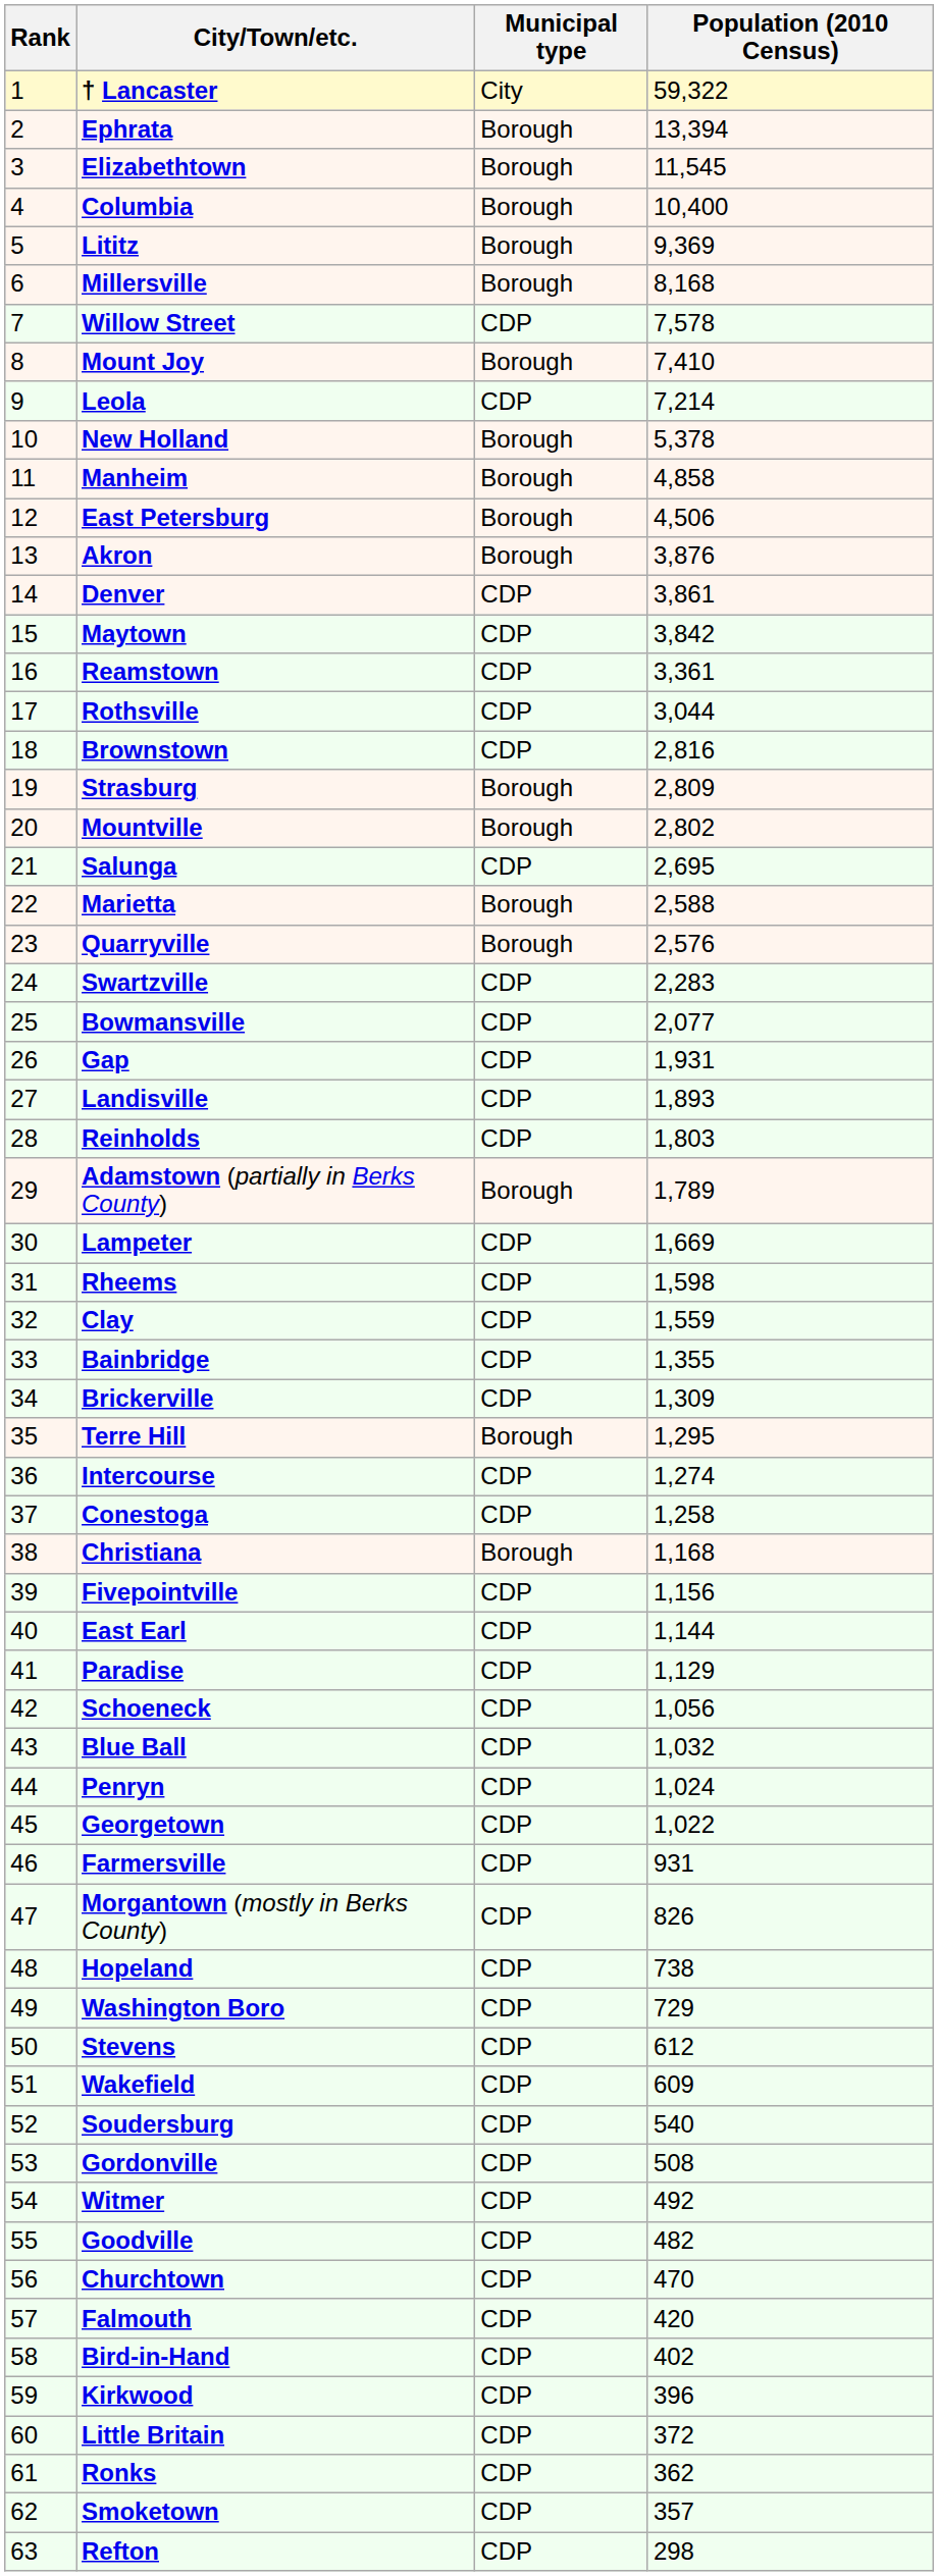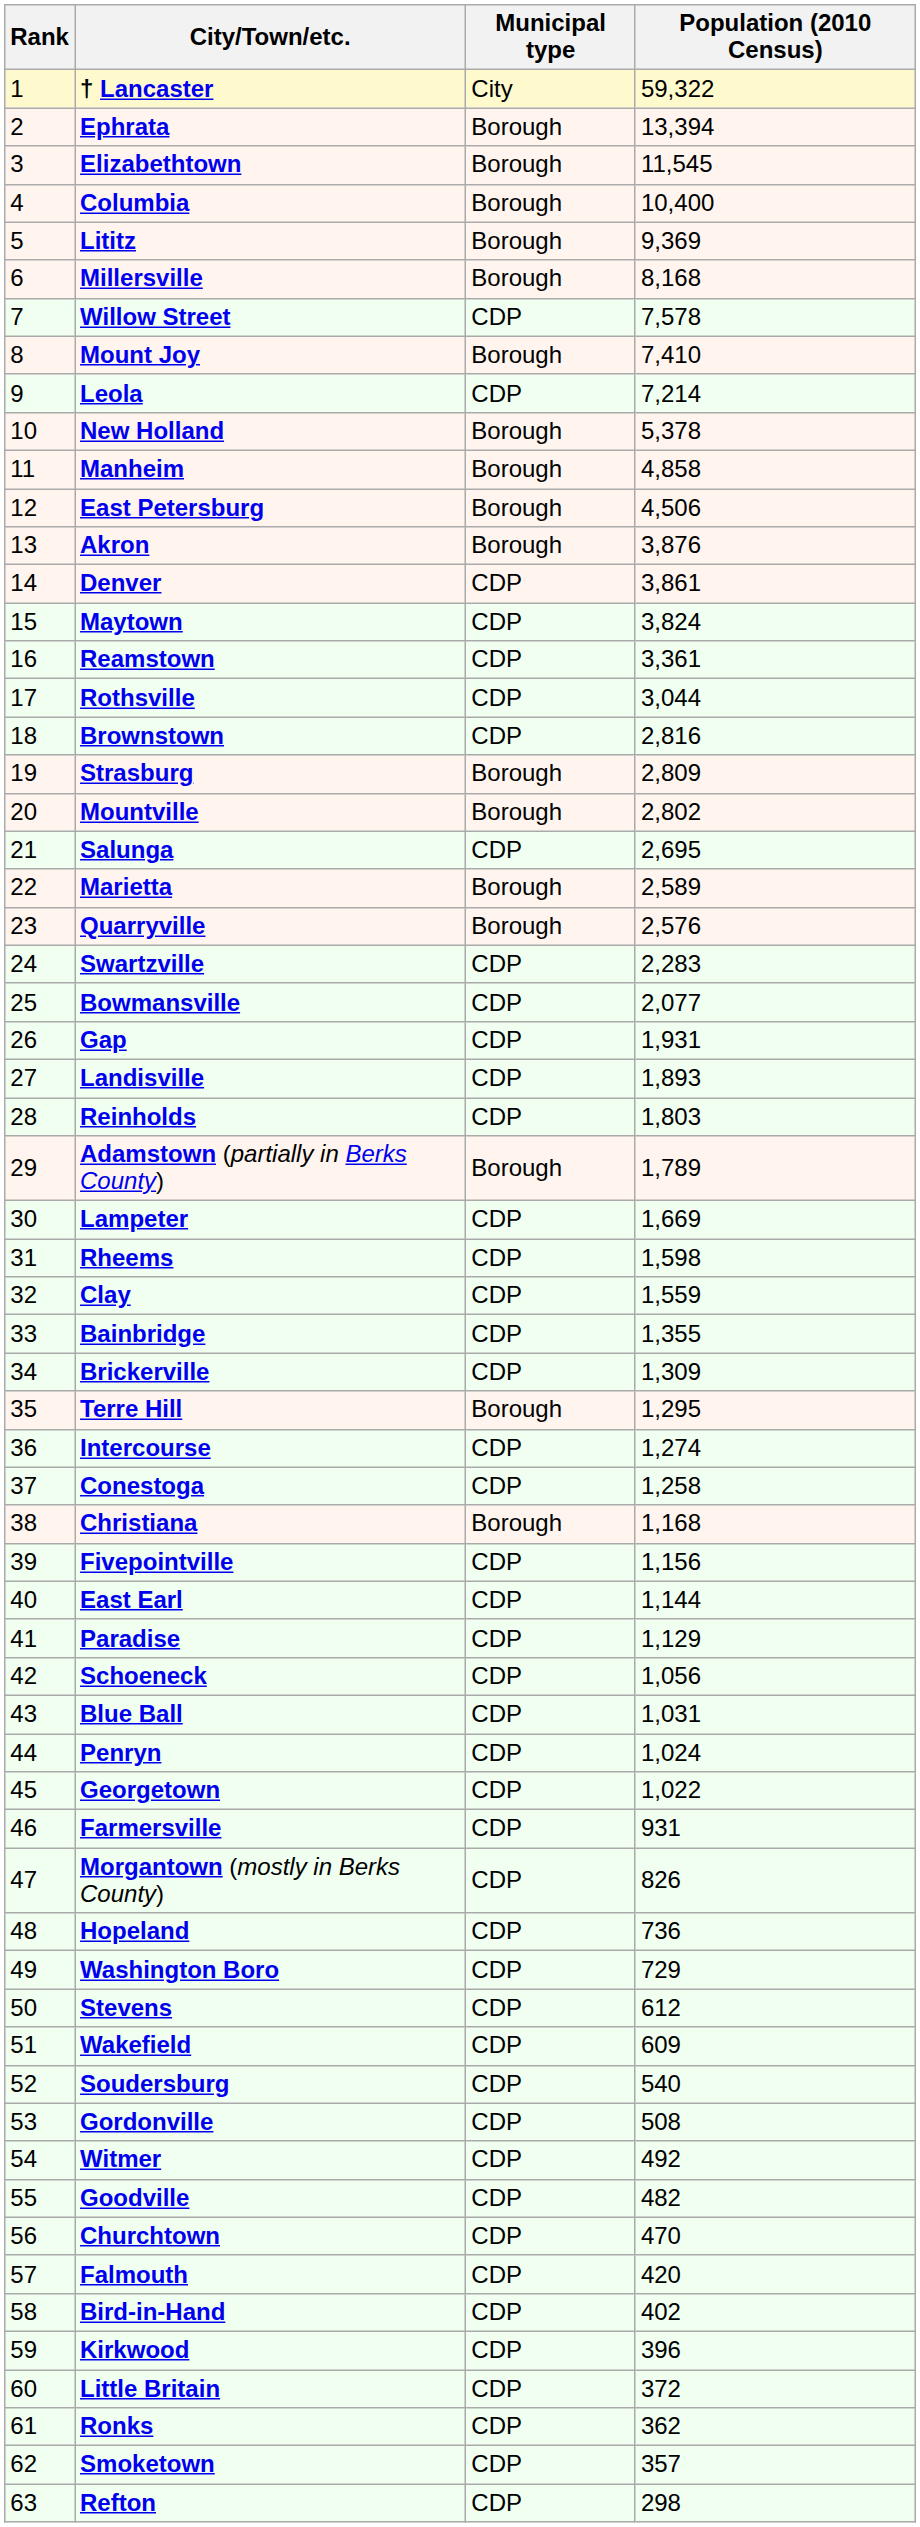Maytown | Population (2010 Census): 3,842 -> 3,824
Marietta | Population (2010 Census): 2,588 -> 2,589
Blue Ball | Population (2010 Census): 1,032 -> 1,031
Hopeland | Population (2010 Census): 738 -> 736
